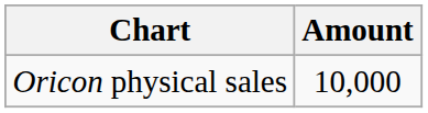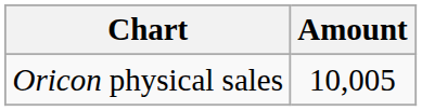Oricon physical sales | Amount: 10,000 -> 10,005
